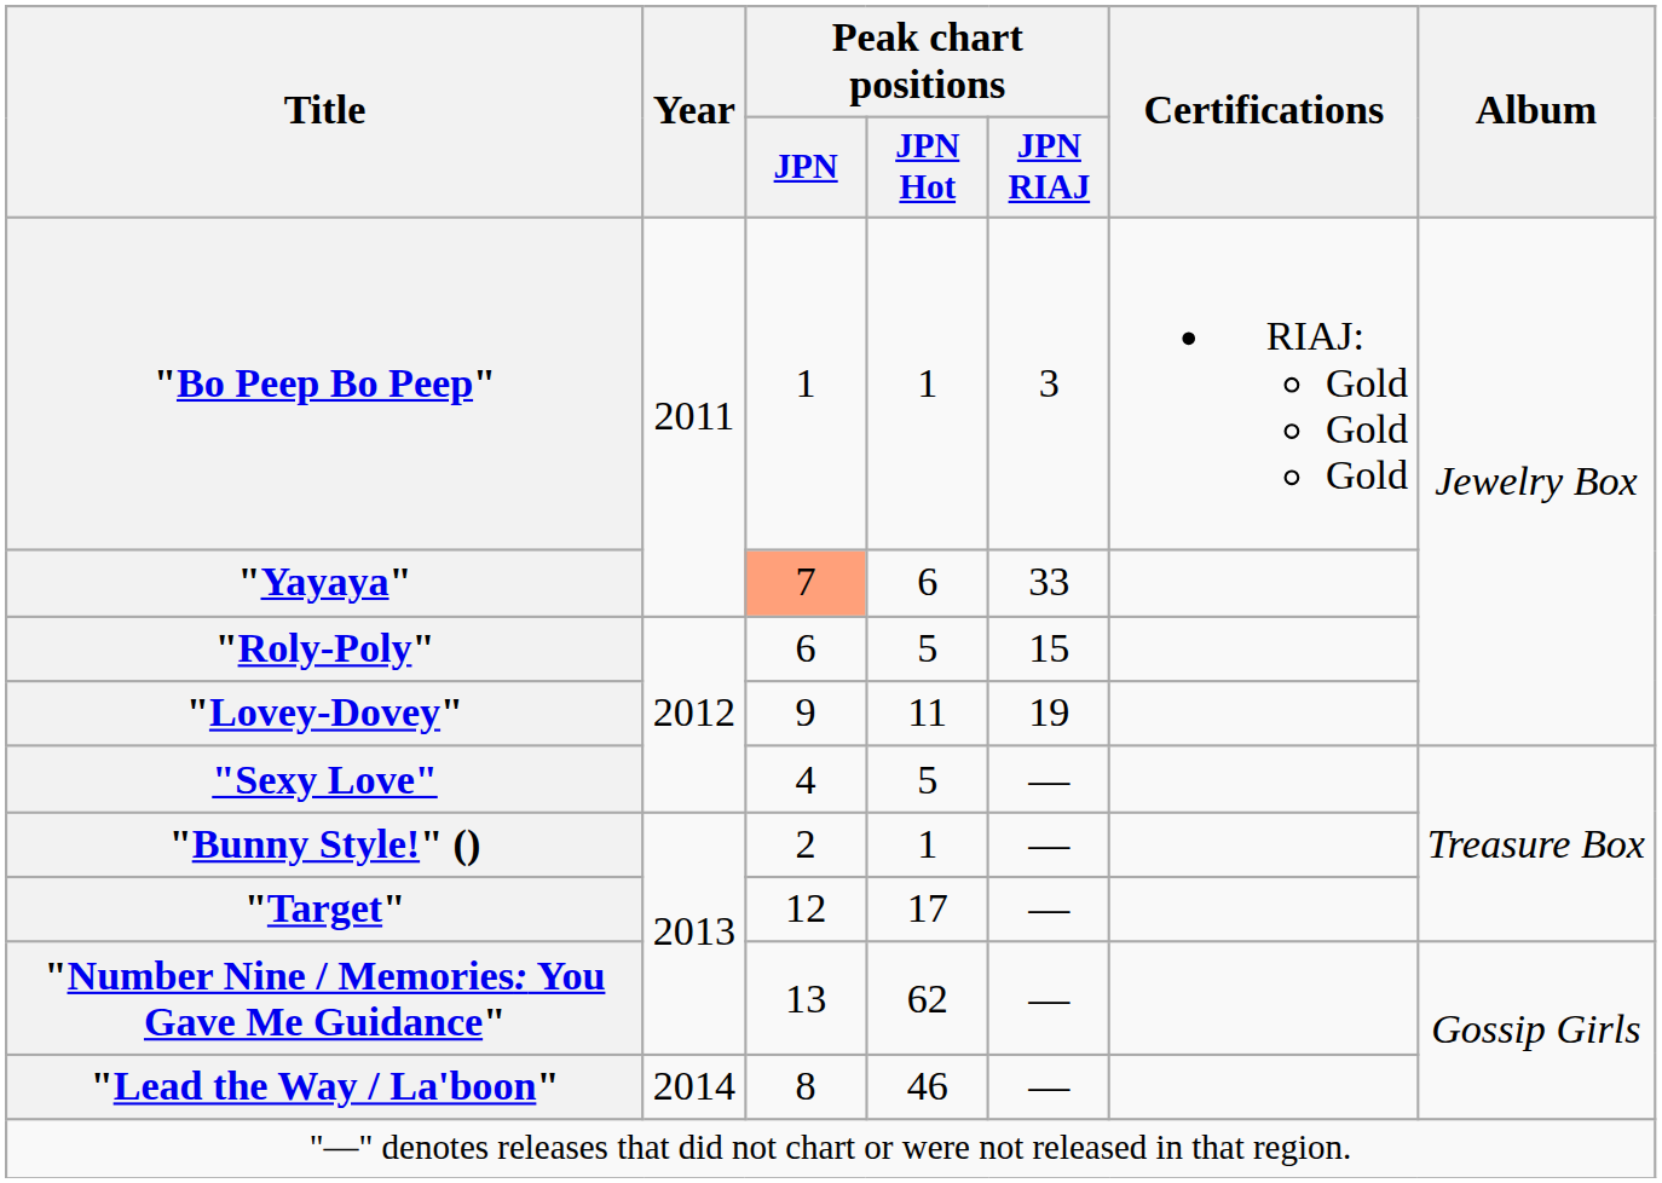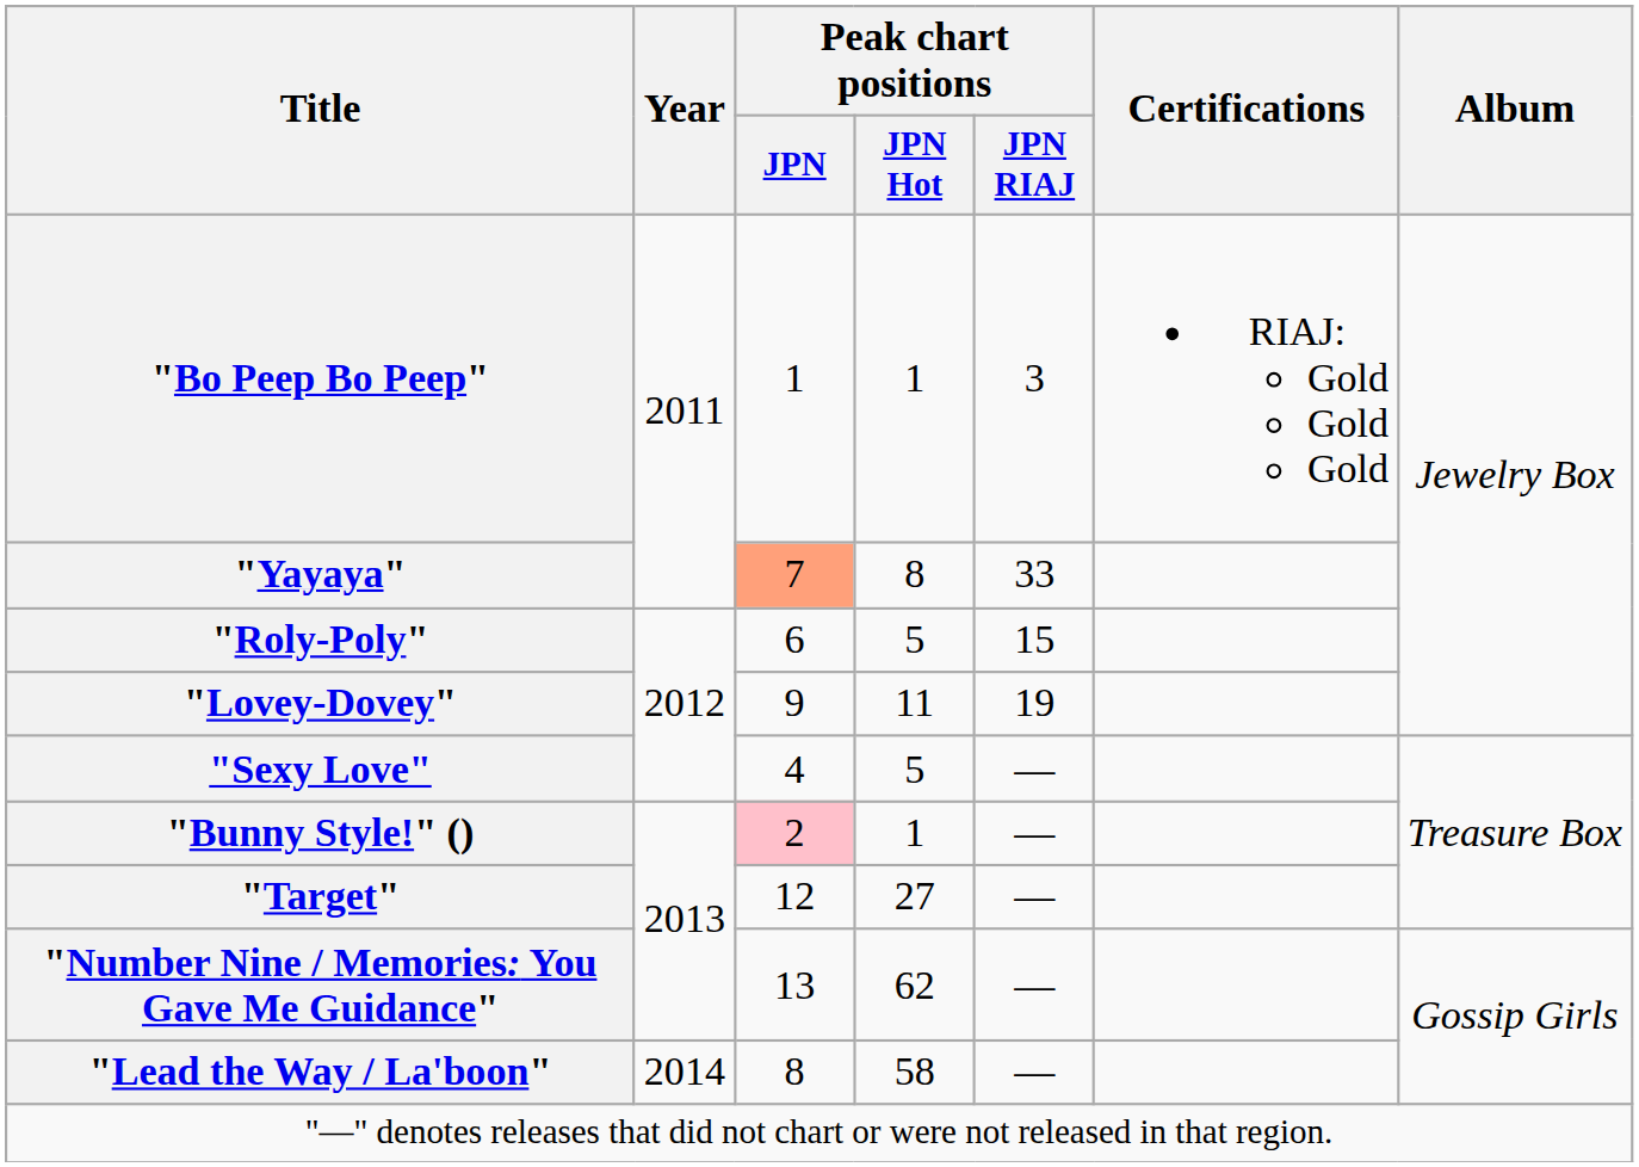"Yayaya" | Peak chart positions / JPN Hot: 6 -> 8
"Bunny Style!" () | Peak chart positions / JPN: no background -> pink background
"Target" | Peak chart positions / JPN Hot: 17 -> 27
"Lead the Way / La'boon" | Peak chart positions / JPN Hot: 46 -> 58
